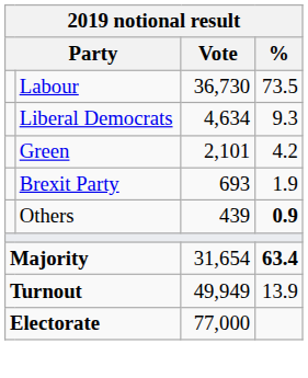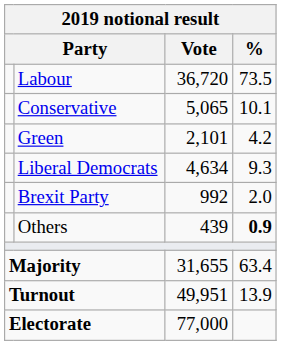Labour | Vote: 36,730 -> 36,720
+ row: Conservative | 5,065 | 10.1
rows swapped: Liberal Democrats <-> Green
Brexit Party | Vote: 693 -> 992
Brexit Party | %: 1.9 -> 2.0
Majority | Vote: 31,654 -> 31,655
Majority | %: bold -> normal
Turnout | Vote: 49,949 -> 49,951
